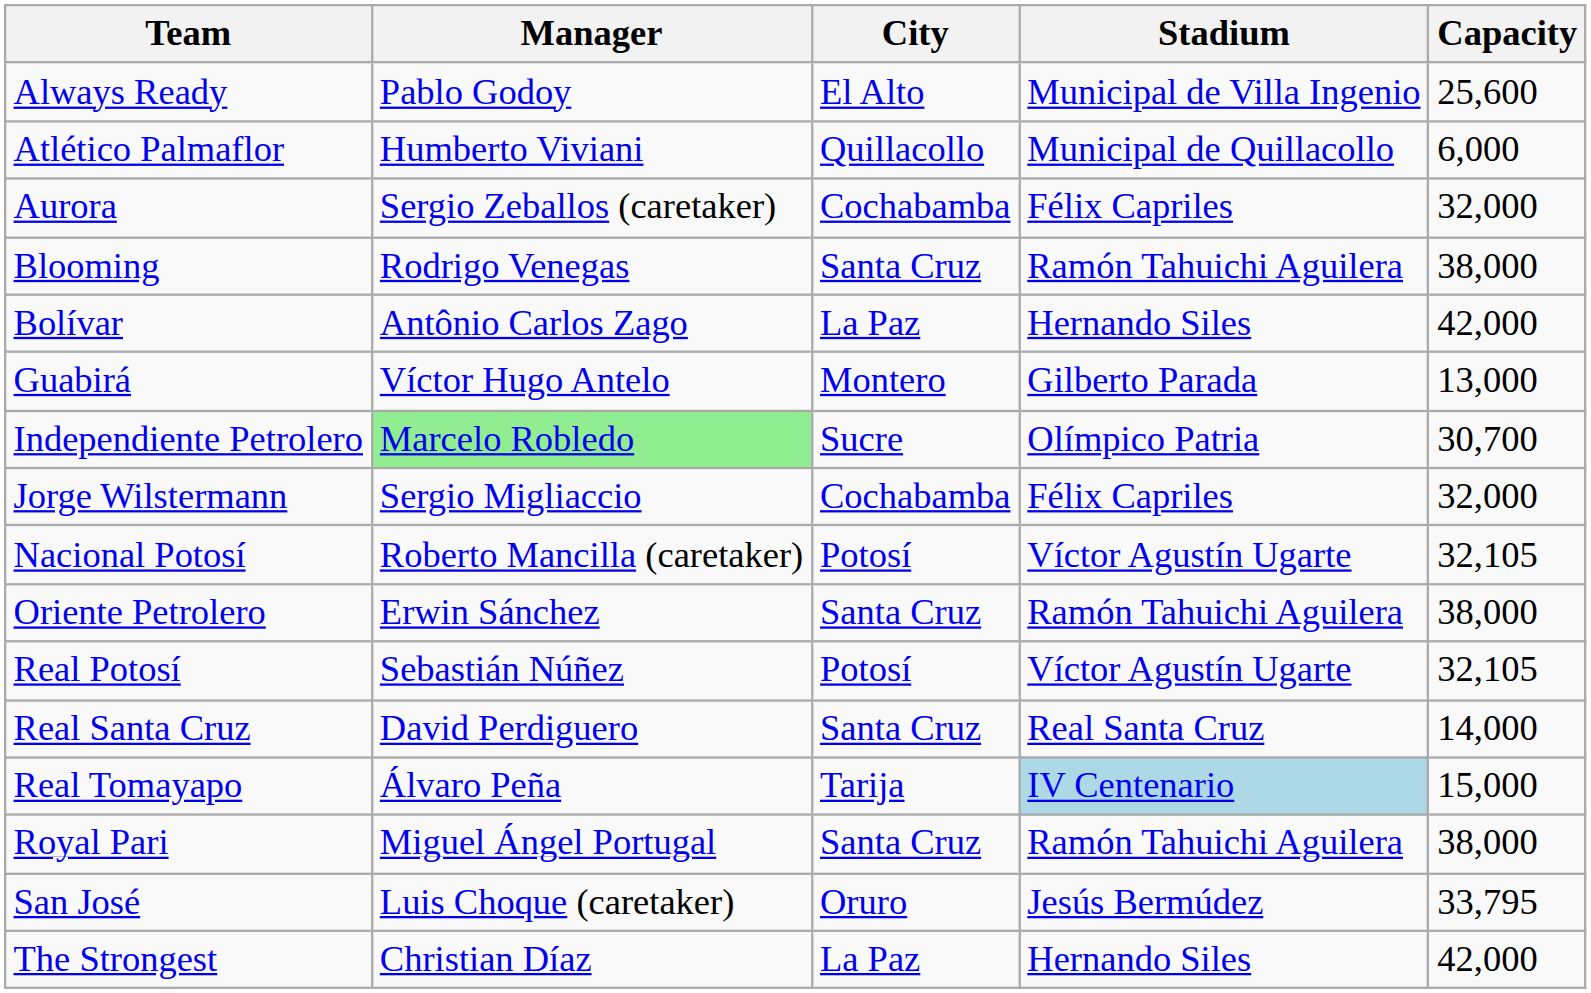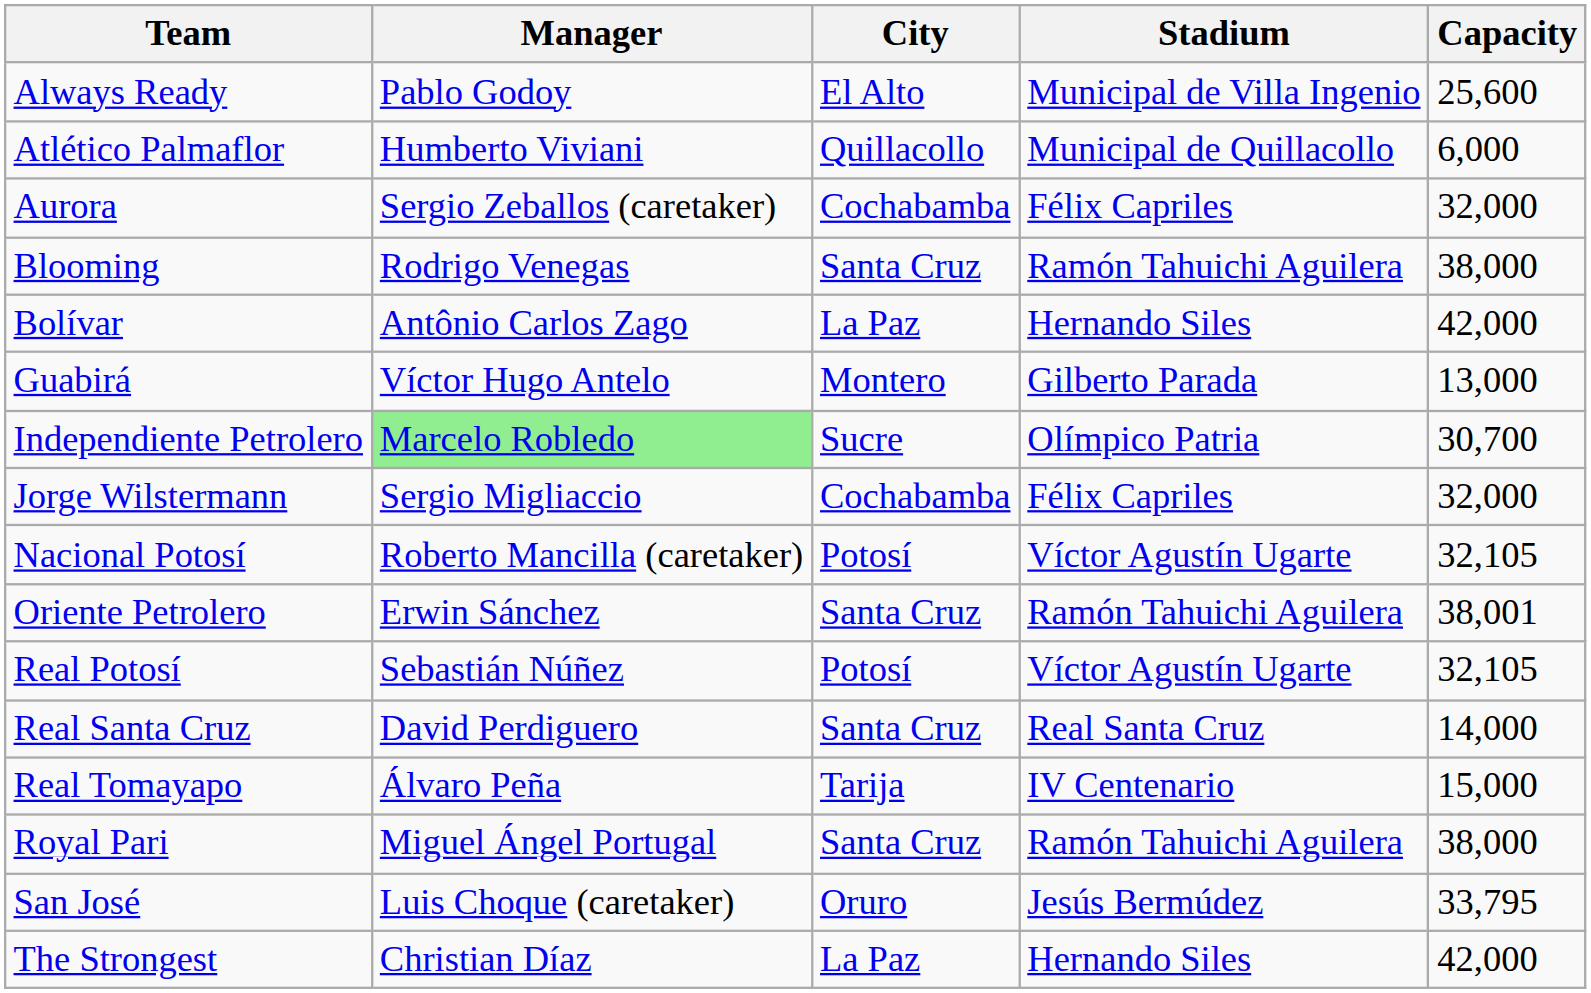Oriente Petrolero | Capacity: 38,000 -> 38,001
Real Tomayapo | Stadium: lightblue background -> no background
